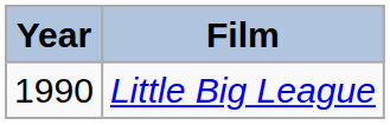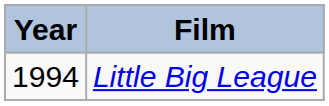Little Big League | Year: 1990 -> 1994
